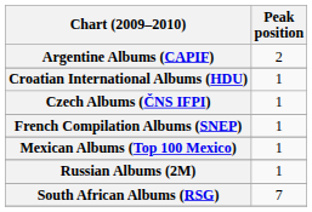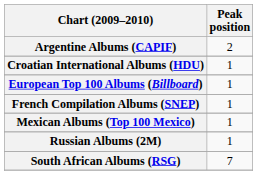- row: Czech Albums (ČNS IFPI) | 1
+ row: European Top 100 Albums (Billboard) | 1
